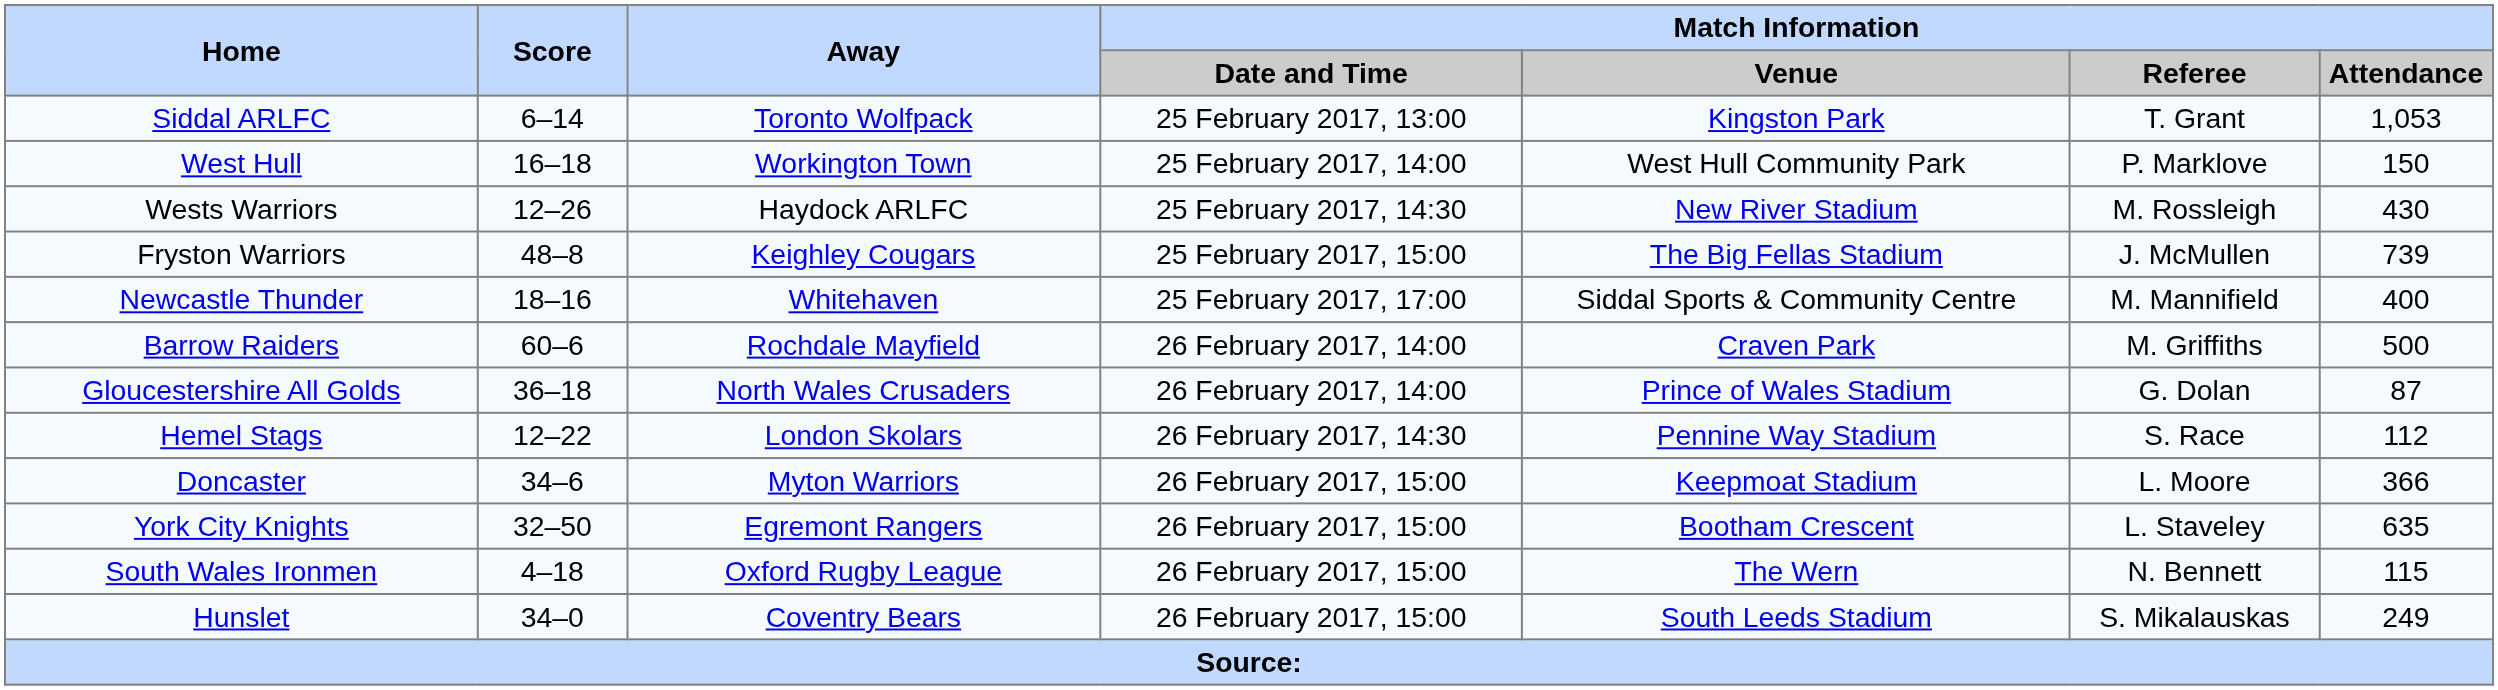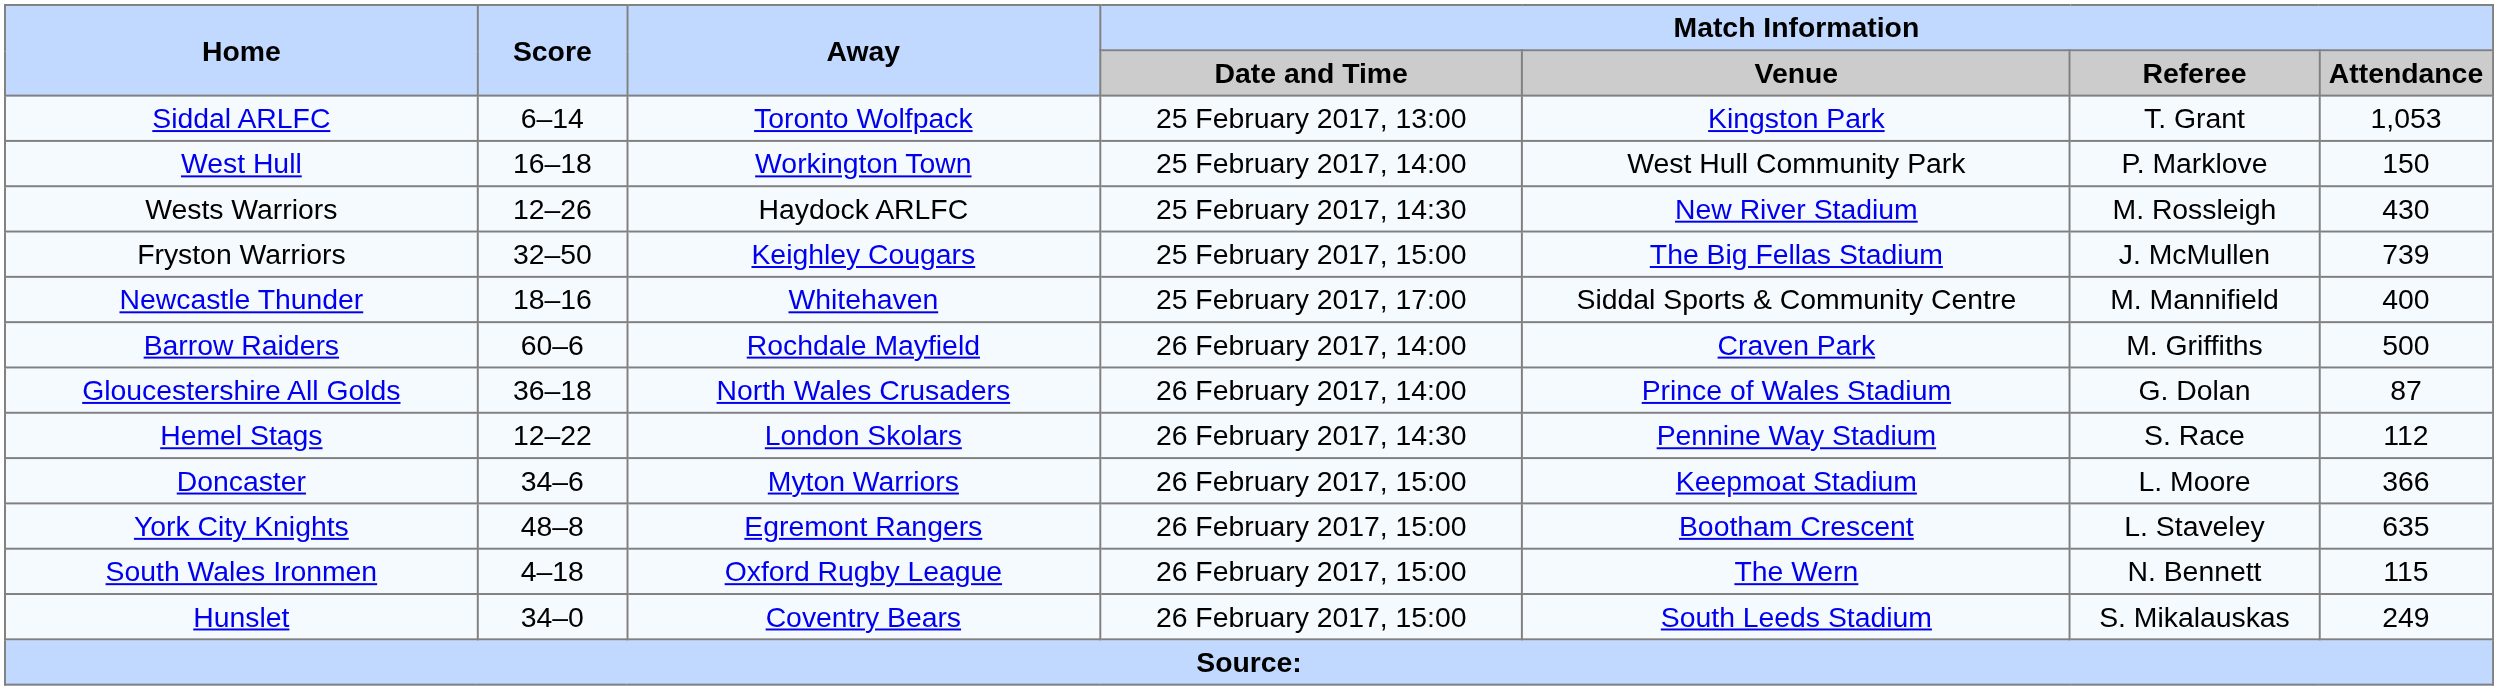Fryston Warriors | Score: 48–8 -> 32–50
York City Knights | Score: 32–50 -> 48–8
